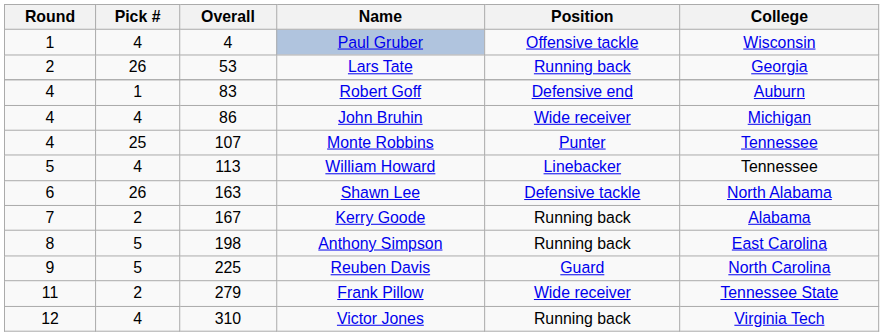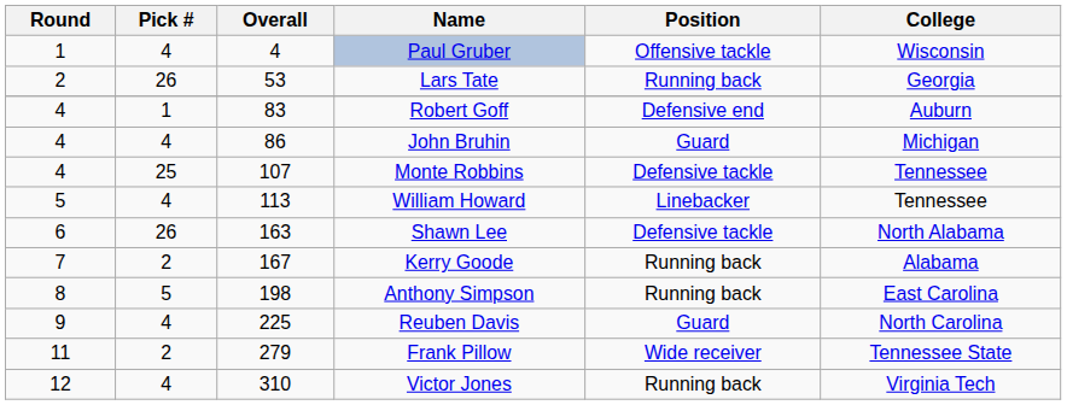John Bruhin | Position: Wide receiver -> Guard
Monte Robbins | Position: Punter -> Defensive tackle
Reuben Davis | Pick #: 5 -> 4
